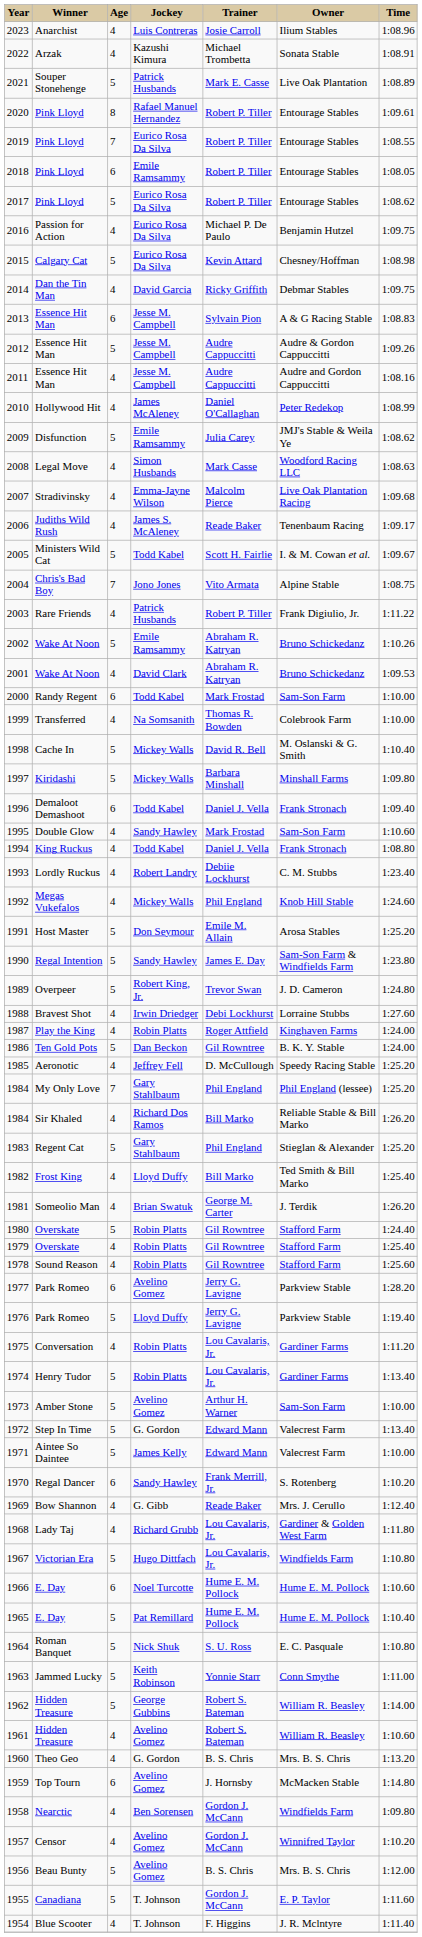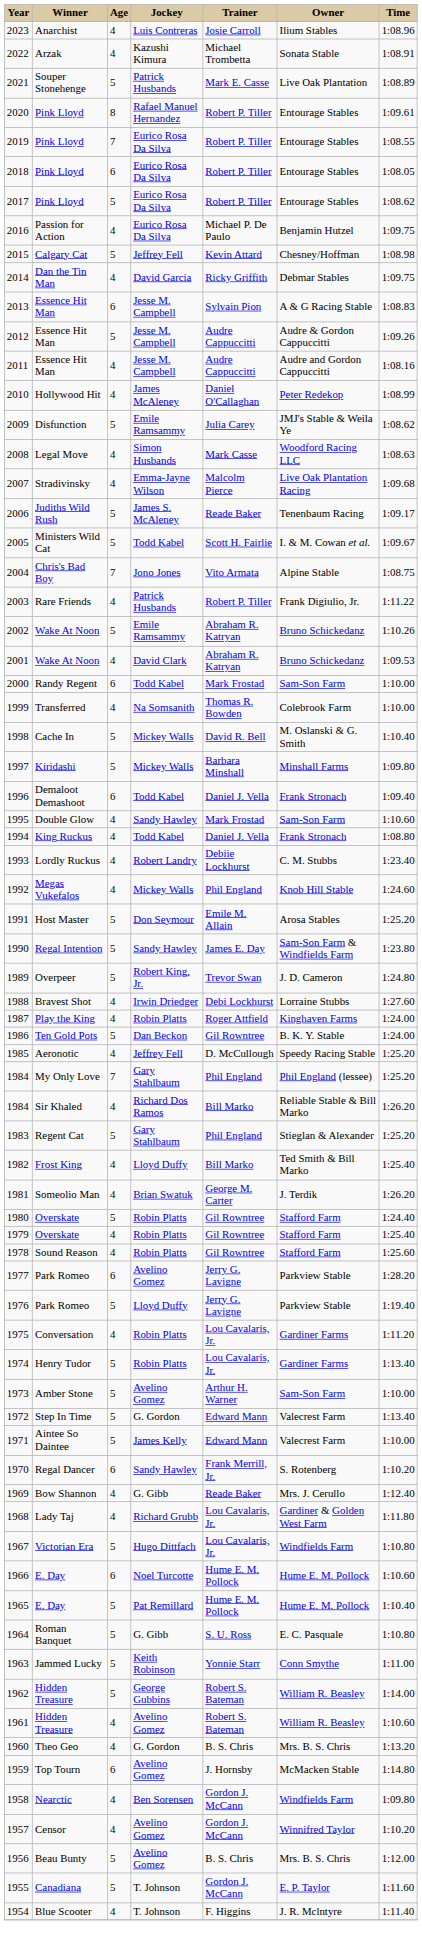2018 | Jockey: Emile Ramsammy -> Eurico Rosa Da Silva
2015 | Jockey: Eurico Rosa Da Silva -> Jeffrey Fell
2006 | Age: 4 -> 5
1964 | Jockey: Nick Shuk -> G. Gibb
